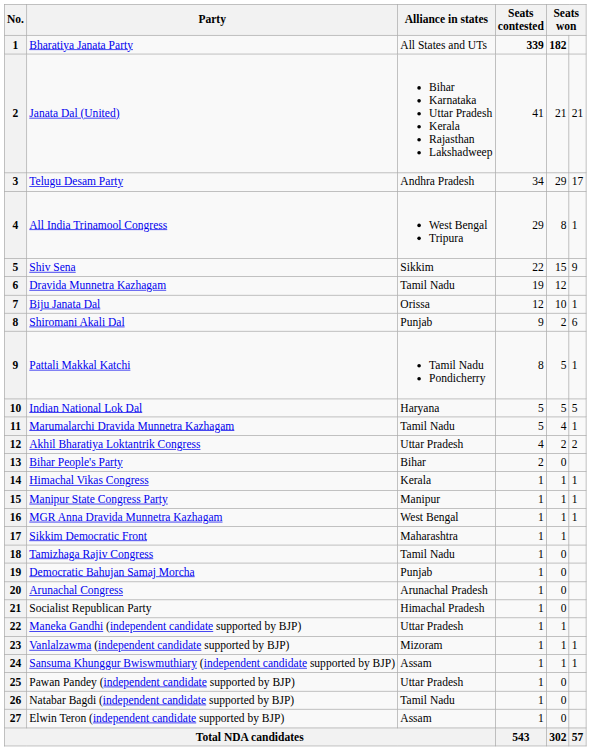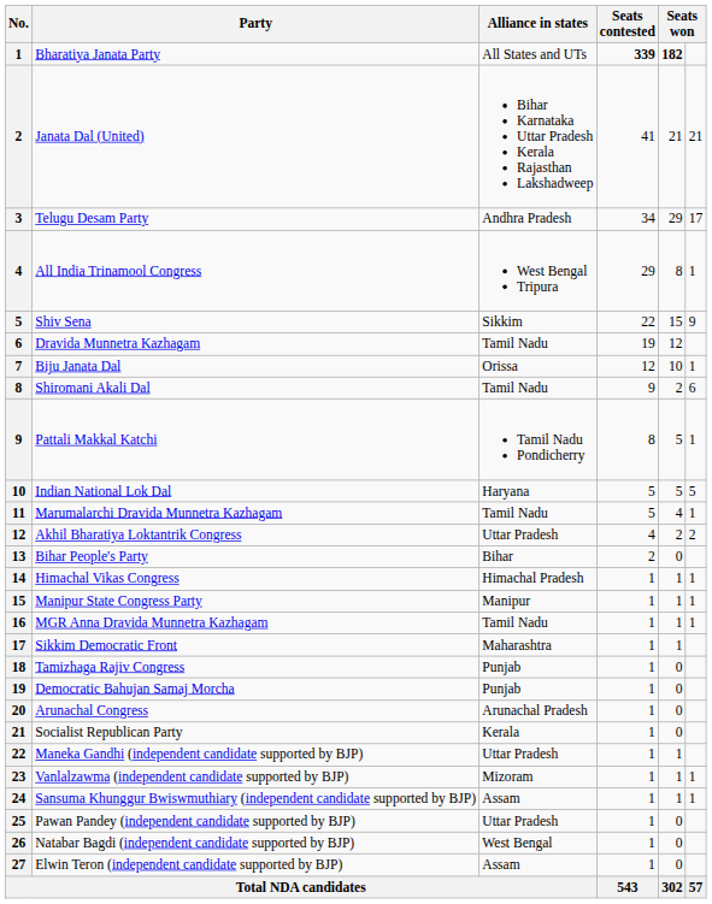Shiromani Akali Dal | Alliance in states: Punjab -> Tamil Nadu
Himachal Vikas Congress | Alliance in states: Kerala -> Himachal Pradesh
MGR Anna Dravida Munnetra Kazhagam | Alliance in states: West Bengal -> Tamil Nadu
Tamizhaga Rajiv Congress | Alliance in states: Tamil Nadu -> Punjab
Socialist Republican Party | Alliance in states: Himachal Pradesh -> Kerala
Natabar Bagdi (independent candidate supported by BJP) | Alliance in states: Tamil Nadu -> West Bengal
